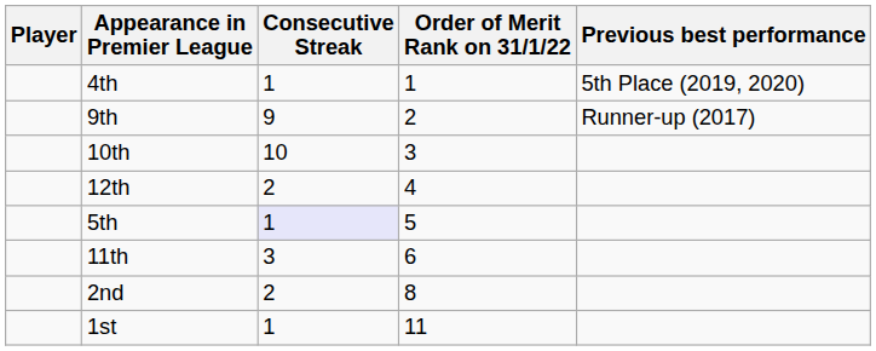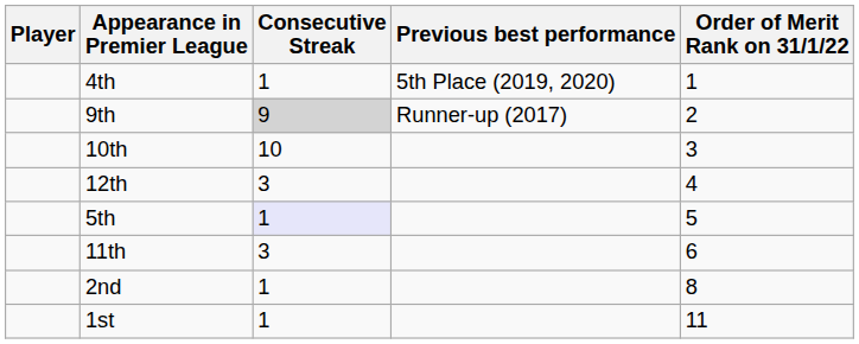columns swapped: Order of Merit Rank on 31/1/22 <-> Previous best performance
9th | Consecutive Streak: no background -> lightgrey background
12th | Consecutive Streak: 2 -> 3
2nd | Consecutive Streak: 2 -> 1
